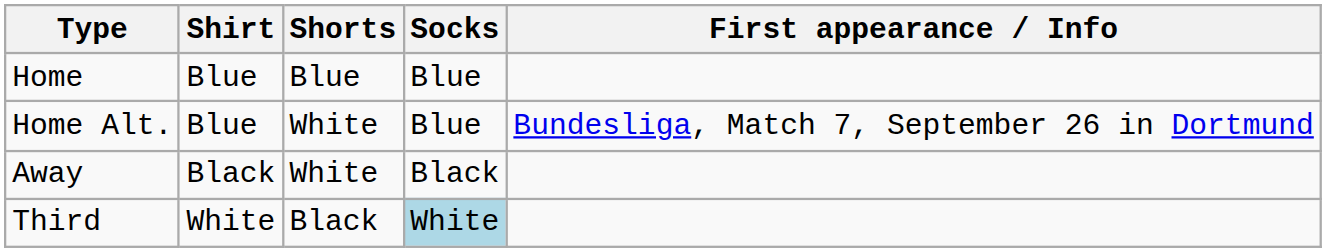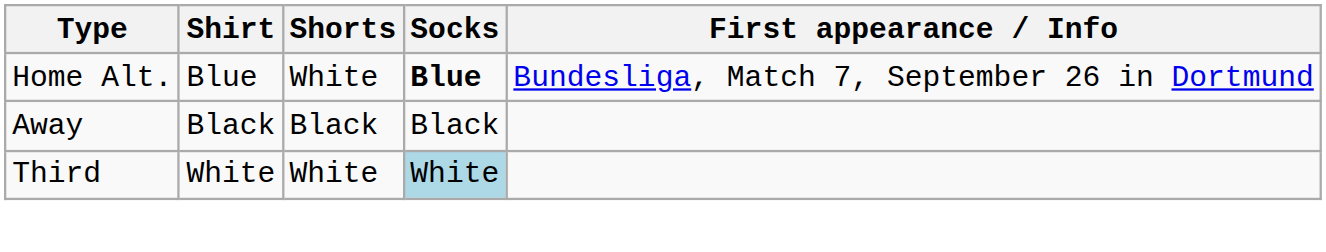- row: Home | Blue | Blue | Blue
Home Alt. | Socks: normal -> bold
Away | Shorts: White -> Black
Third | Shorts: Black -> White
